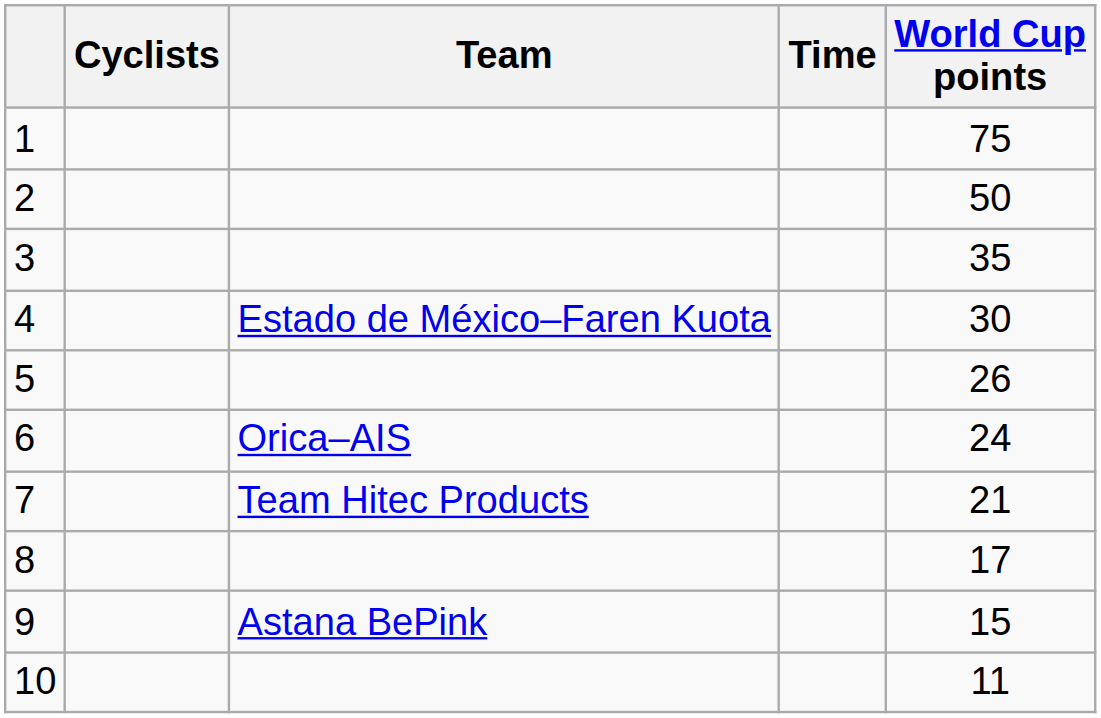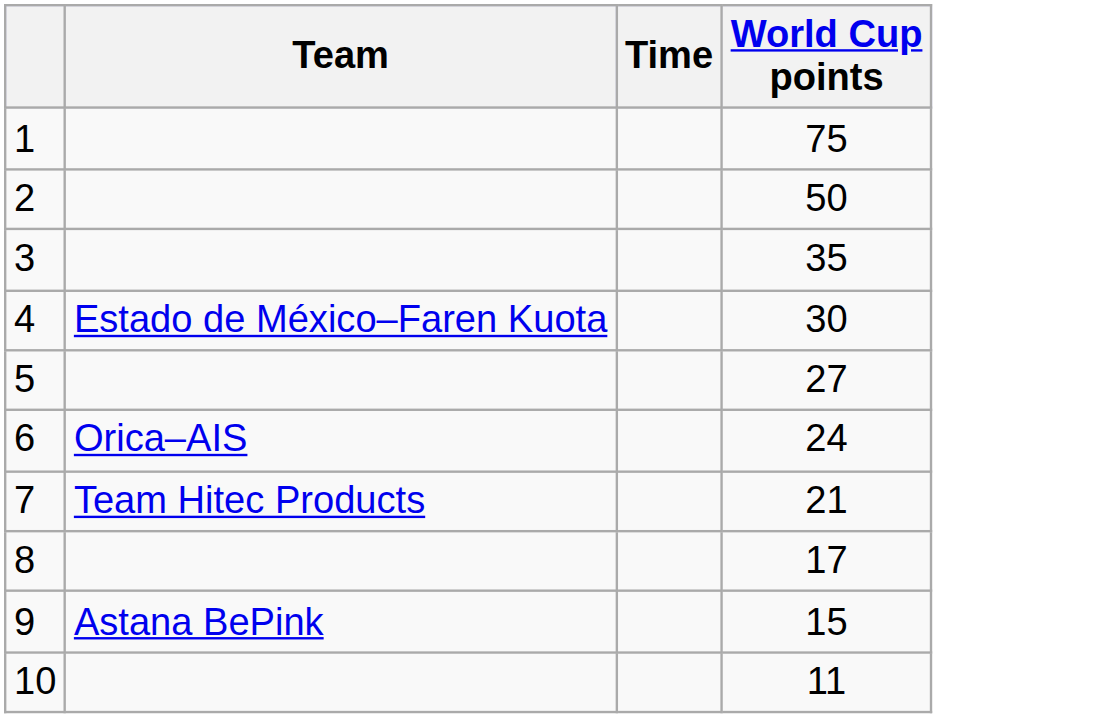- column: Cyclists
5 | World Cup points: 26 -> 27
